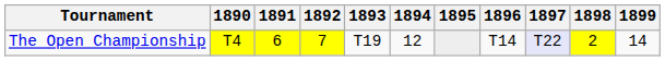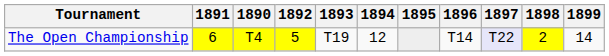columns swapped: 1890 <-> 1891
The Open Championship | 1892: 7 -> 5
